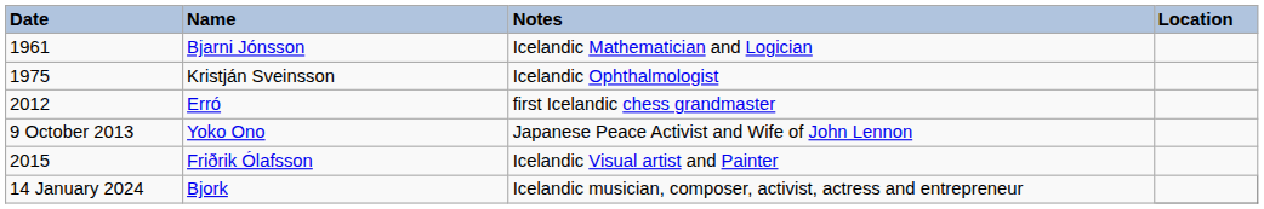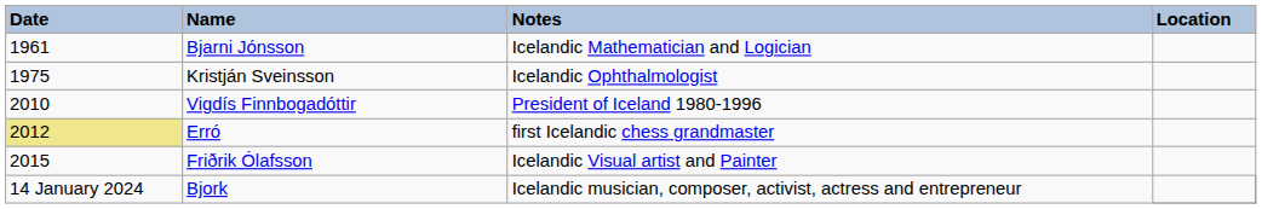+ row: 2010 | Vigdís Finnbogadóttir | President of Iceland 1980-1996
Erró | Date: no background -> khaki background
- row: 9 October 2013 | Yoko Ono | Japanese Peace Activist and Wife of John Lennon
